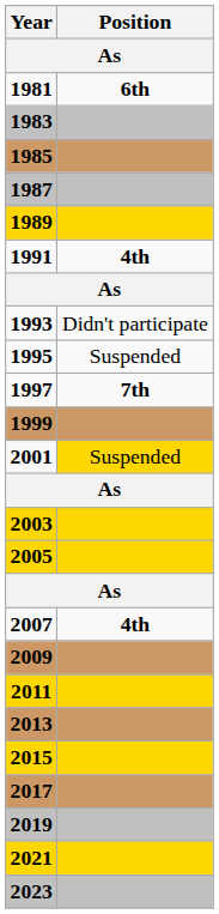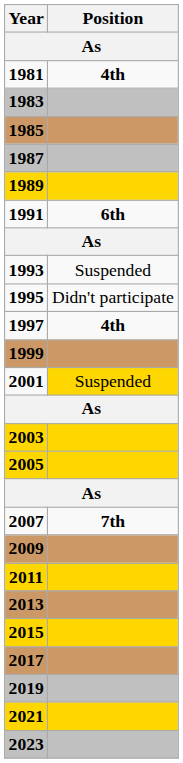1981 | Position: 6th -> 4th
1991 | Position: 4th -> 6th
1993 | Position: Didn't participate -> Suspended
1995 | Position: Suspended -> Didn't participate
1997 | Position: 7th -> 4th
2007 | Position: 4th -> 7th
